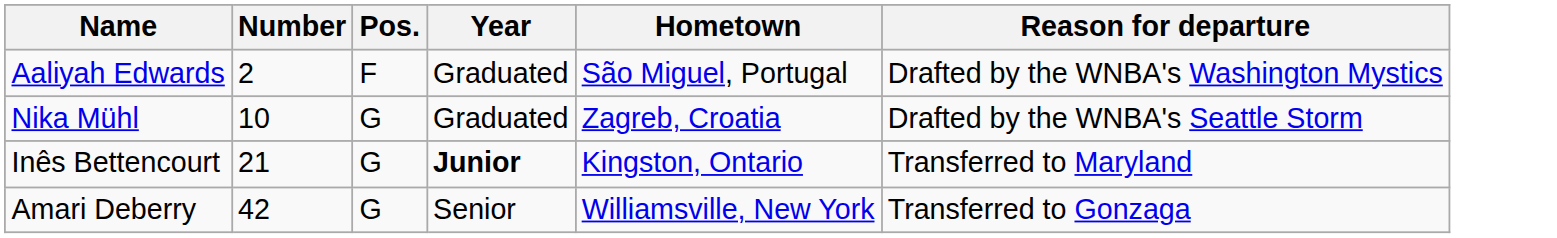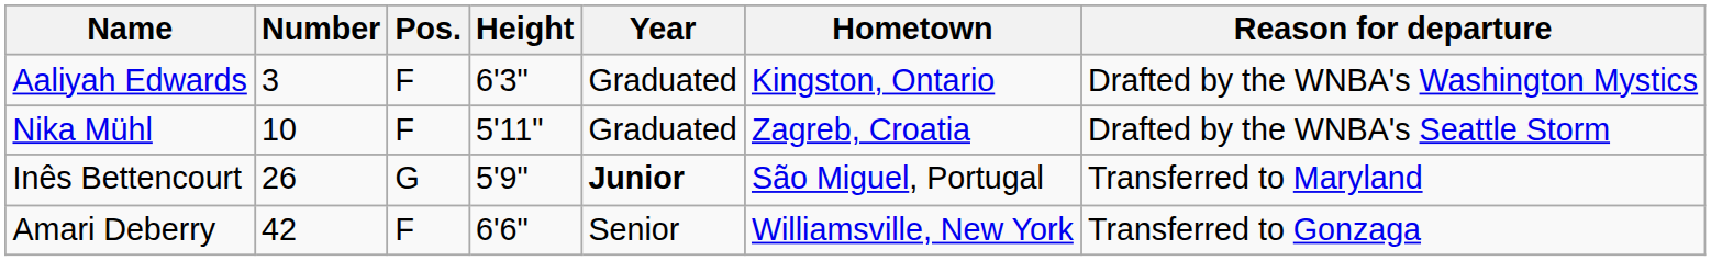+ column: Height | 6'3" | 5'11" | 5'9" | 6'6"
Aaliyah Edwards | Number: 2 -> 3
Aaliyah Edwards | Hometown: São Miguel, Portugal -> Kingston, Ontario
Nika Mühl | Pos.: G -> F
Inês Bettencourt | Number: 21 -> 26
Inês Bettencourt | Hometown: Kingston, Ontario -> São Miguel, Portugal
Amari Deberry | Pos.: G -> F
